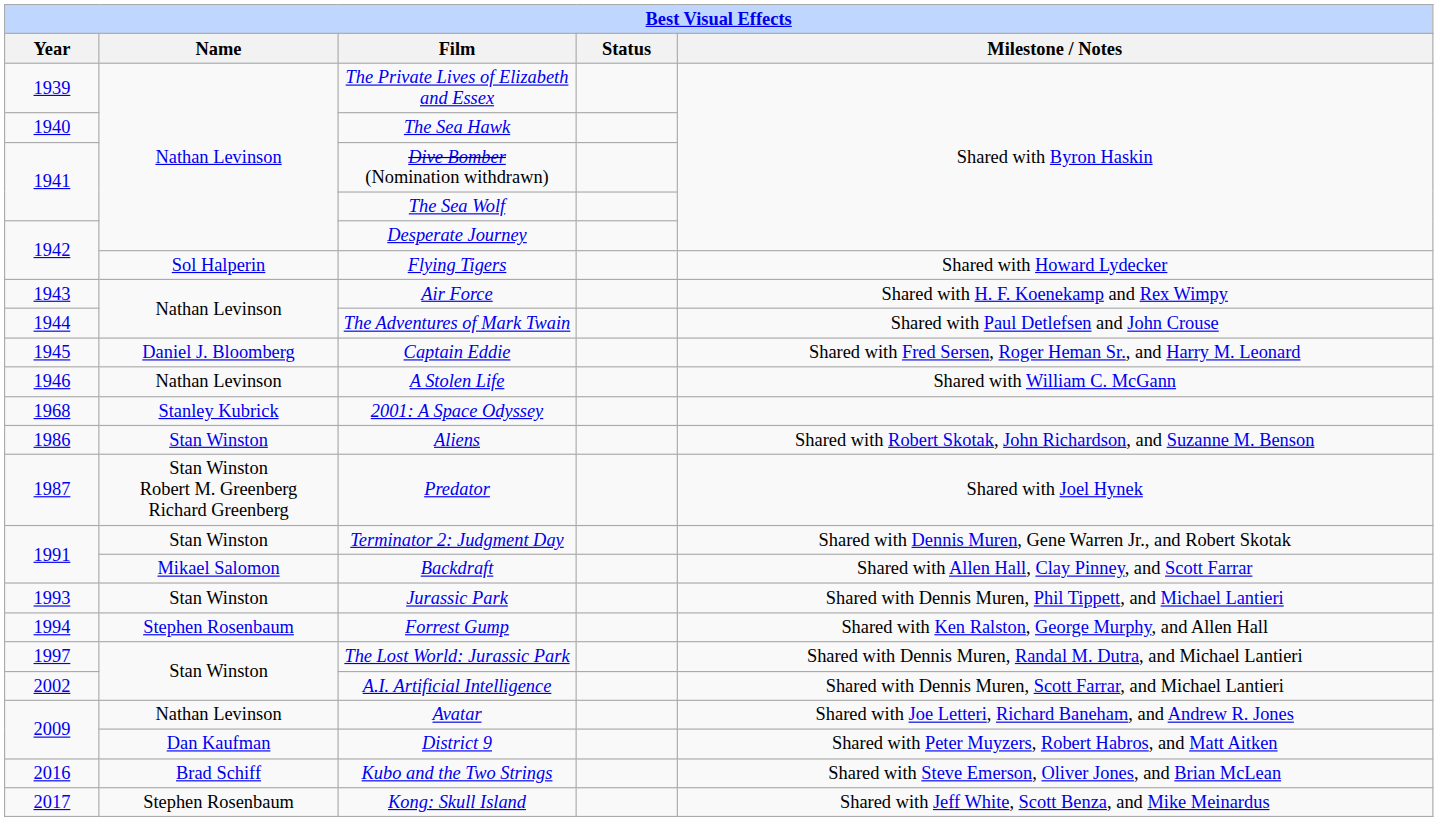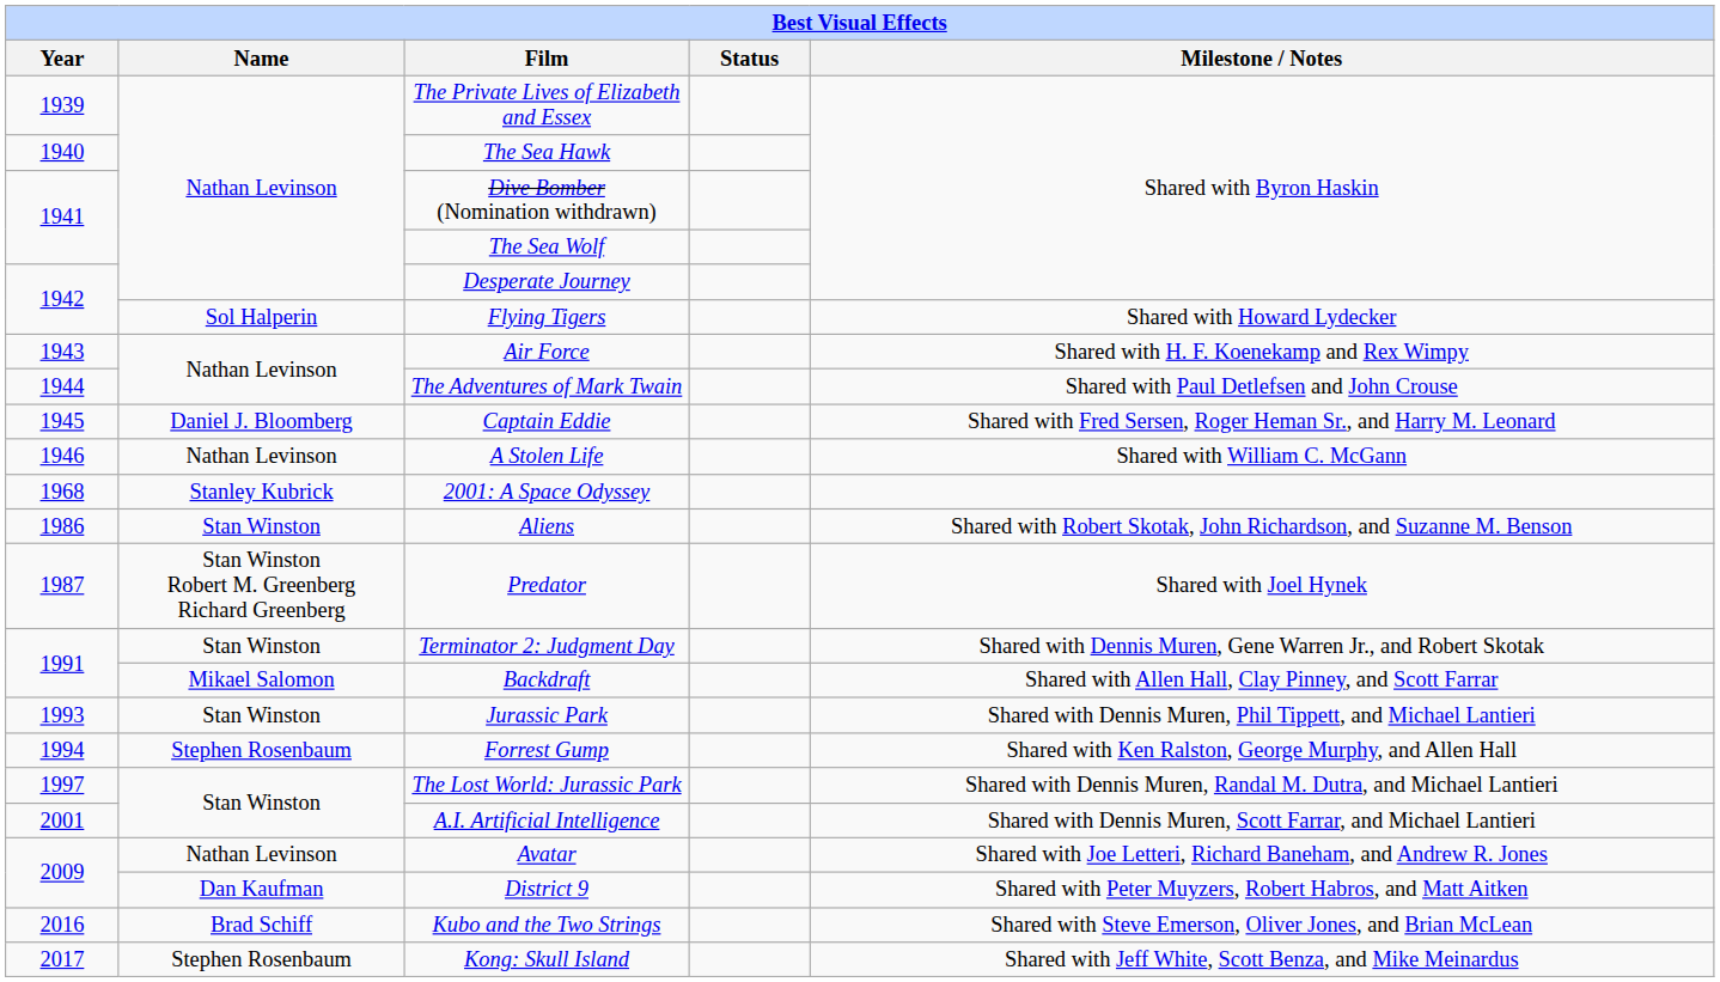A.I. Artificial Intelligence | Year: 2002 -> 2001
